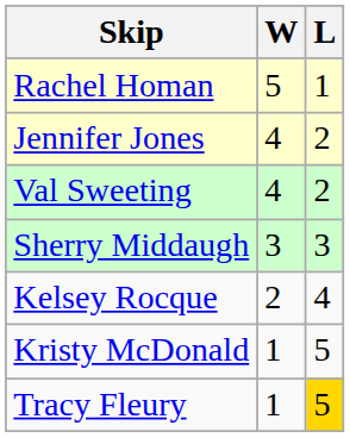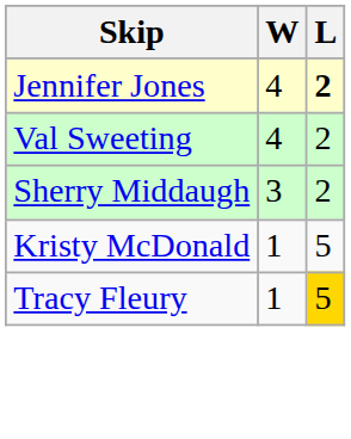- row: Rachel Homan | 5 | 1
Jennifer Jones | L: normal -> bold
Sherry Middaugh | L: 3 -> 2
- row: Kelsey Rocque | 2 | 4
